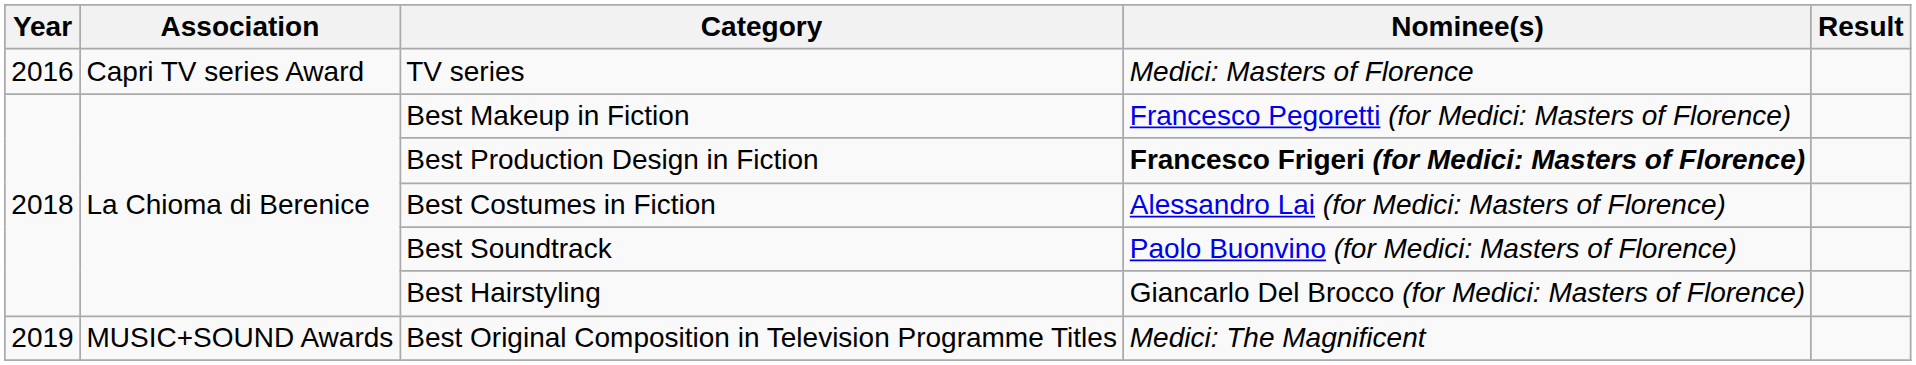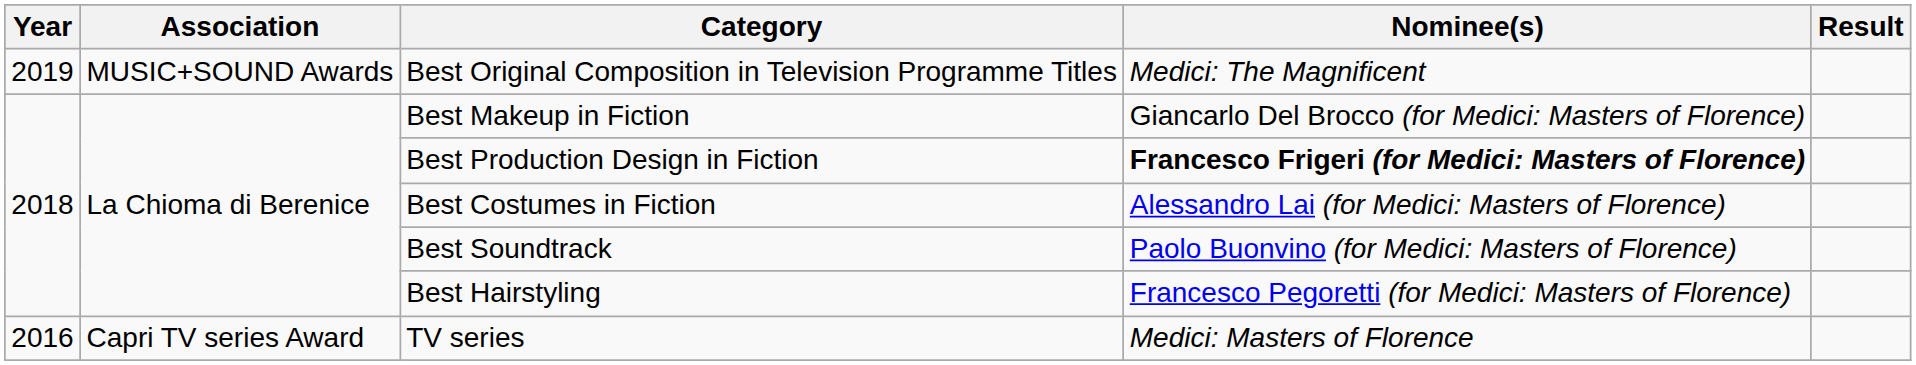rows swapped: TV series <-> Best Original Composition in Television Programme Titles
Best Makeup in Fiction | Nominee(s): Francesco Pegoretti (for Medici: Masters of Florence) -> Giancarlo Del Brocco (for Medici: Masters of Florence)
Best Hairstyling | Nominee(s): Giancarlo Del Brocco (for Medici: Masters of Florence) -> Francesco Pegoretti (for Medici: Masters of Florence)
